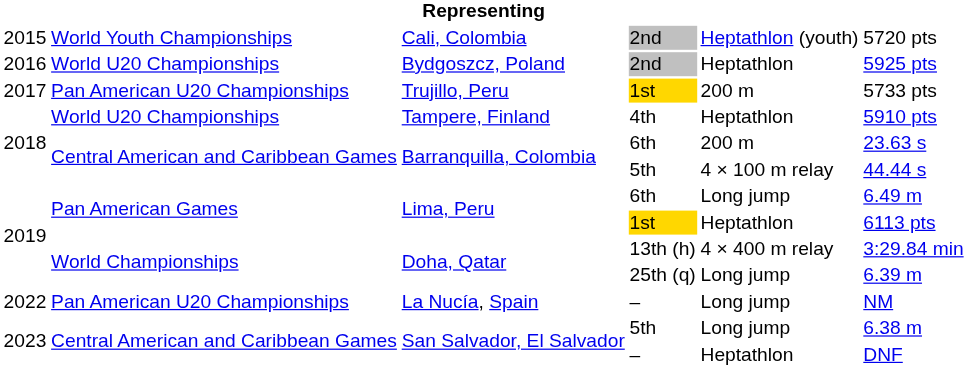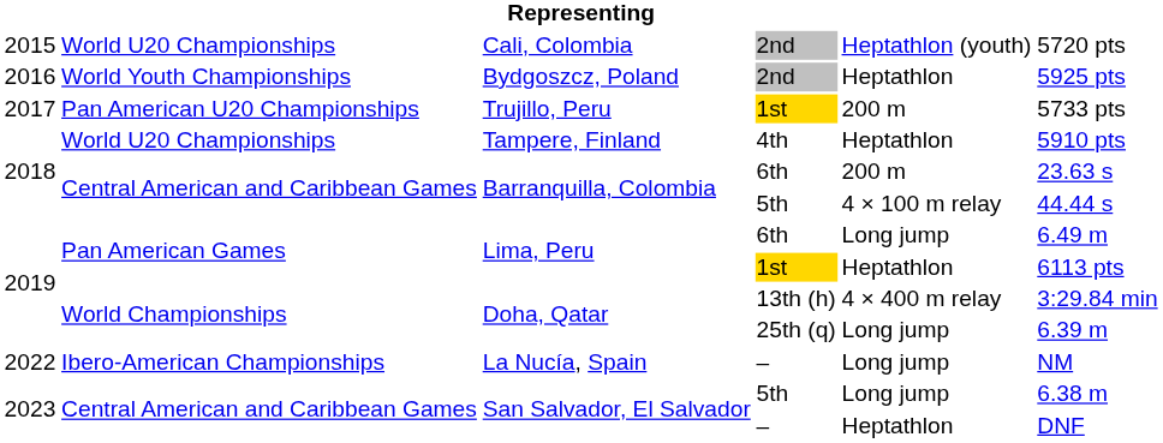Cali, Colombia | column 2: World Youth Championships -> World U20 Championships
Bydgoszcz, Poland | column 2: World U20 Championships -> World Youth Championships
La Nucía, Spain | column 2: Pan American U20 Championships -> Ibero-American Championships
